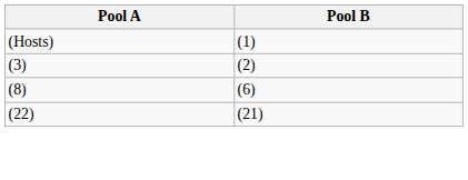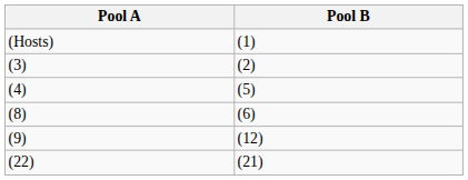+ row: (4) | (5)
+ row: (9) | (12)
